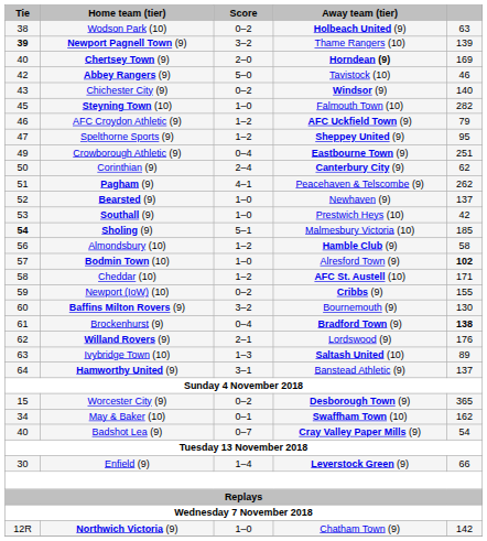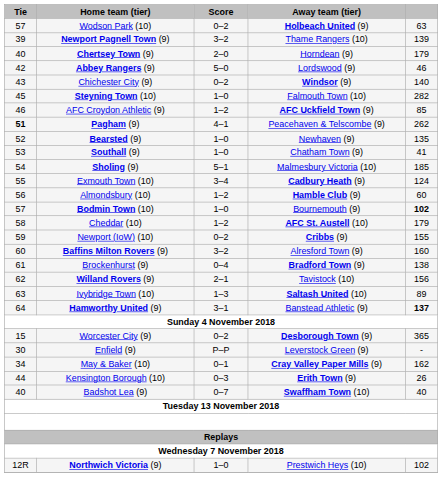Wodson Park (10) | Tie: 38 -> 57
Newport Pagnell Town (9) | Tie: bold -> normal
Chertsey Town (9) | Away team (tier): bold -> normal
Chertsey Town (9) | column 5: 169 -> 179
Abbey Rangers (9) | Away team (tier): Tavistock (10) -> Lordswood (9)
AFC Croydon Athletic (9) | column 5: 79 -> 85
- row: 47 | Spelthorne Sports (9) | 1–2 | Sheppey United (9) | 95
- row: 49 | Crowborough Athletic (9) | 0–4 | Eastbourne Town (9) | 251
- row: 50 | Corinthian (9) | 2–4 | Canterbury City (9) | 62
Pagham (9) | Tie: normal -> bold
Bearsted (9) | column 5: 137 -> 135
Southall (9) | Away team (tier): Prestwich Heys (10) -> Chatham Town (9)
Southall (9) | column 5: 42 -> 41
Sholing (9) | Tie: bold -> normal
+ row: 55 | Exmouth Town (10) | 3–4 | Cadbury Heath (9) | 124
Almondsbury (10) | column 5: 58 -> 60
Bodmin Town (10) | Away team (tier): Alresford Town (9) -> Bournemouth (9)
Cheddar (10) | column 5: 171 -> 179
Baffins Milton Rovers (9) | Away team (tier): Bournemouth (9) -> Alresford Town (9)
Baffins Milton Rovers (9) | column 5: 130 -> 160
Brockenhurst (9) | column 5: bold -> normal
Willand Rovers (9) | Away team (tier): Lordswood (9) -> Tavistock (10)
Willand Rovers (9) | column 5: 176 -> 156
Hamworthy United (9) | column 5: normal -> bold
+ row: 30 | Enfield (9) | P–P | Leverstock Green (9) | -
May & Baker (10) | Away team (tier): Swaffham Town (10) -> Cray Valley Paper Mills (9)
+ row: 44 | Kensington Borough (10) | 0–3 | Erith Town (9) | 26
Badshot Lea (9) | Away team (tier): Cray Valley Paper Mills (9) -> Swaffham Town (10)
Badshot Lea (9) | column 5: 54 -> 40
- row: 30 | Enfield (9) | 1–4 | Leverstock Green (9) | 66
Northwich Victoria (9) | Away team (tier): Chatham Town (9) -> Prestwich Heys (10)
Northwich Victoria (9) | column 5: 142 -> 102
